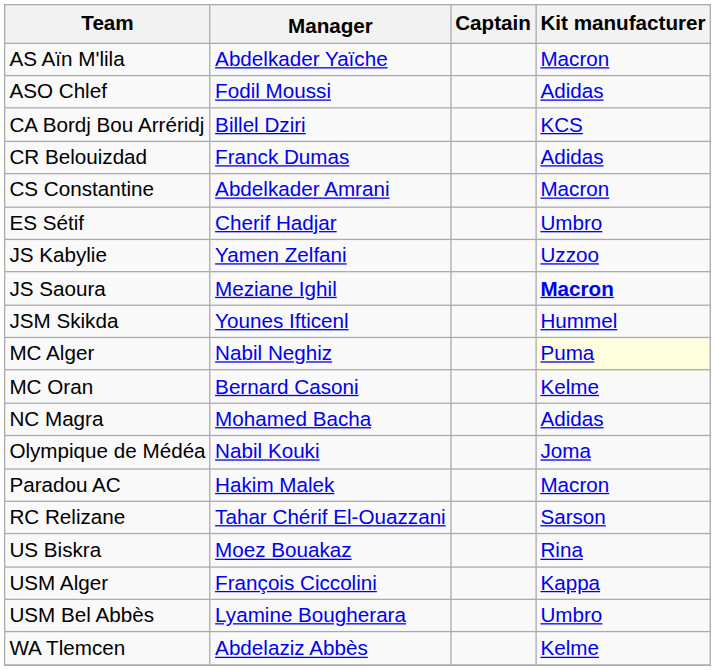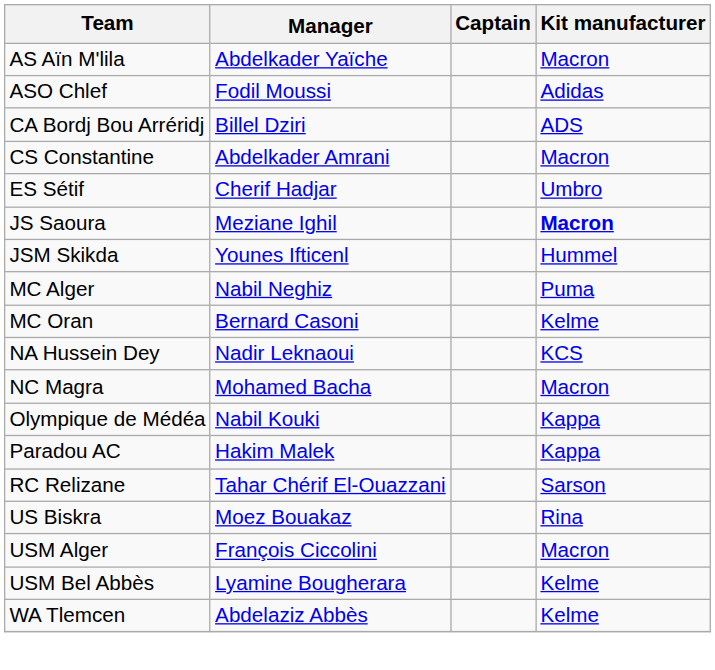CA Bordj Bou Arréridj | Kit manufacturer: KCS -> ADS
- row: CR Belouizdad | Franck Dumas | Adidas
- row: JS Kabylie | Yamen Zelfani | Uzzoo
MC Alger | Kit manufacturer: lightyellow background -> no background
+ row: NA Hussein Dey | Nadir Leknaoui | KCS
NC Magra | Kit manufacturer: Adidas -> Macron
Olympique de Médéa | Kit manufacturer: Joma -> Kappa
Paradou AC | Kit manufacturer: Macron -> Kappa
USM Alger | Kit manufacturer: Kappa -> Macron
USM Bel Abbès | Kit manufacturer: Umbro -> Kelme
